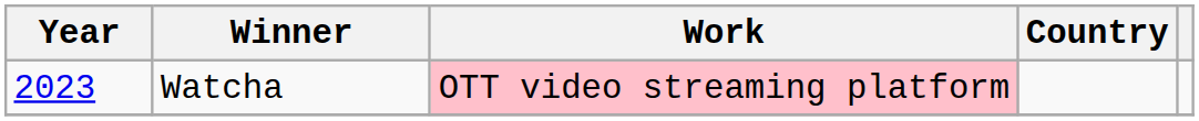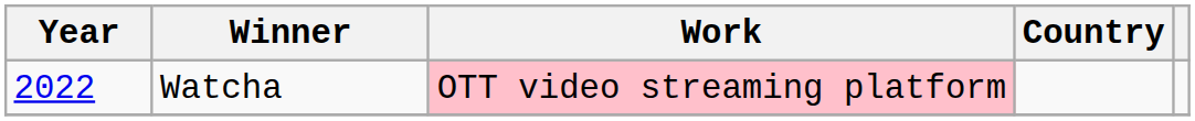Watcha | Year: 2023 -> 2022
